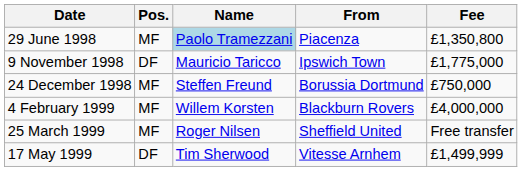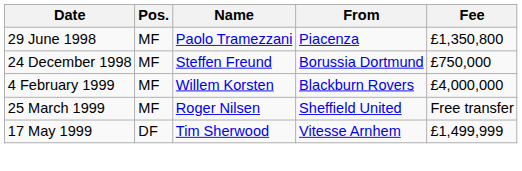29 June 1998 | Name: lightblue background -> no background
- row: 9 November 1998 | DF | Mauricio Taricco | Ipswich Town | £1,775,000
